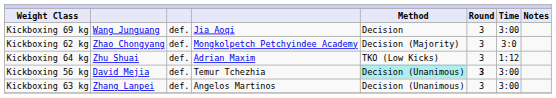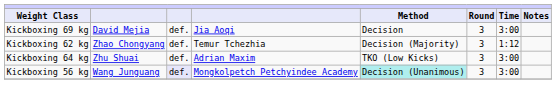Kickboxing 69 kg | column 2: Wang Junguang -> David Mejia
Kickboxing 62 kg | column 4: Mongkolpetch Petchyindee Academy -> Temur Tchezhia
Kickboxing 62 kg | Time: 3:0 -> 1:12
Kickboxing 64 kg | Time: 1:12 -> 3:00
Kickboxing 56 kg | column 2: David Mejia -> Wang Junguang
Kickboxing 56 kg | column 3: no background -> lavender background
Kickboxing 56 kg | column 4: Temur Tchezhia -> Mongkolpetch Petchyindee Academy
Kickboxing 56 kg | Round: bold -> normal
- row: Kickboxing 63 kg | Zhang Lanpei | def. | Angelos Martinos | Decision (Unanimous) | 3 | 3:00
